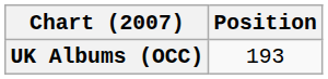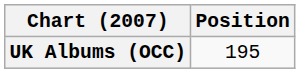UK Albums (OCC) | Position: 193 -> 195
